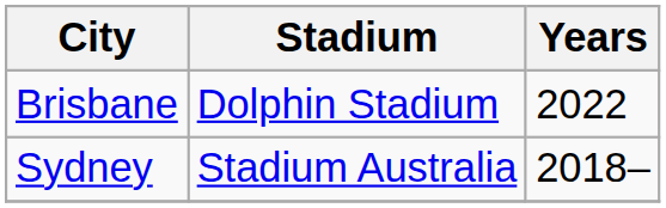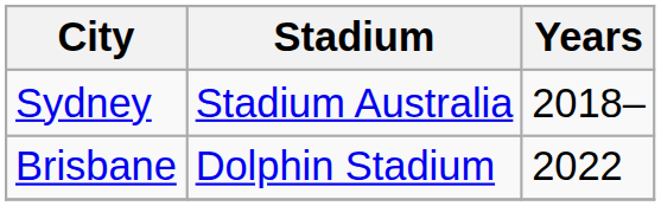rows swapped: Brisbane <-> Sydney
